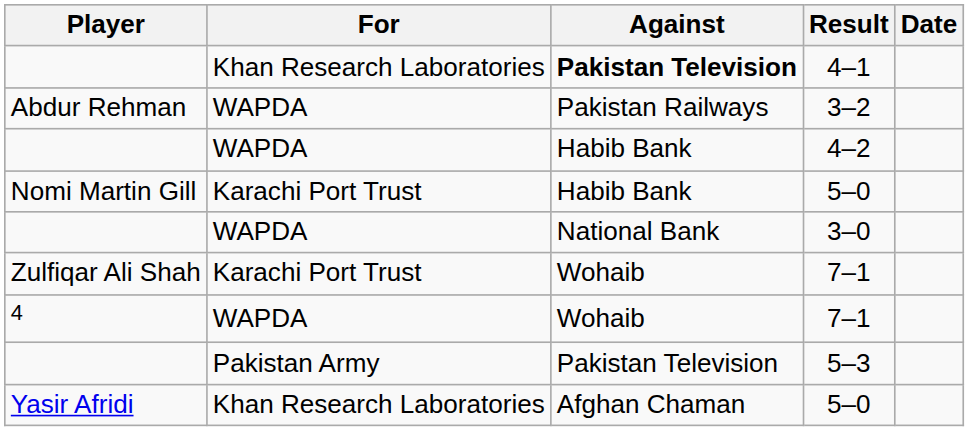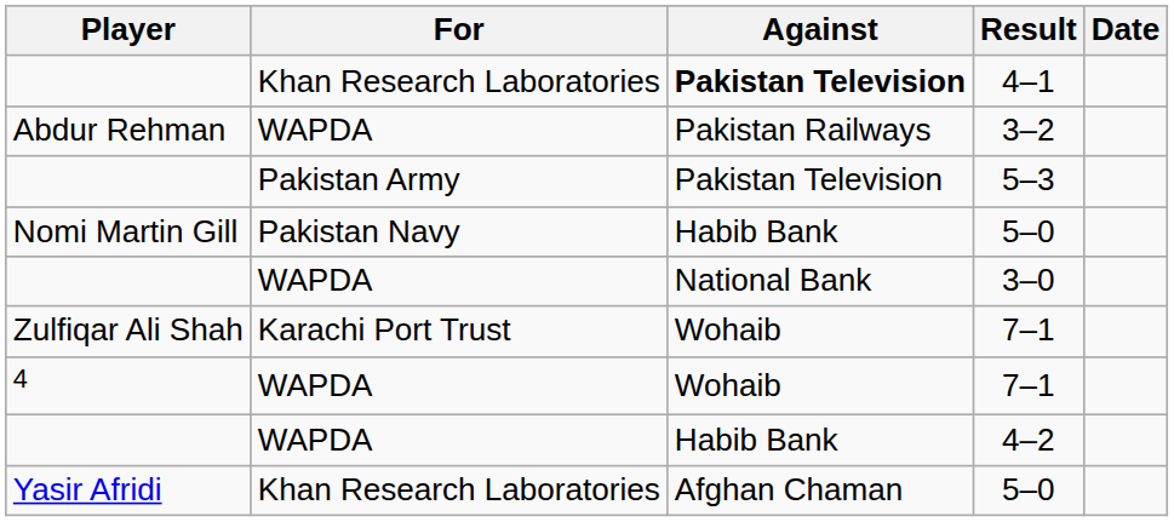rows swapped: 5–3 <-> 4–2
Nomi Martin Gill / 5–0 | For: Karachi Port Trust -> Pakistan Navy
